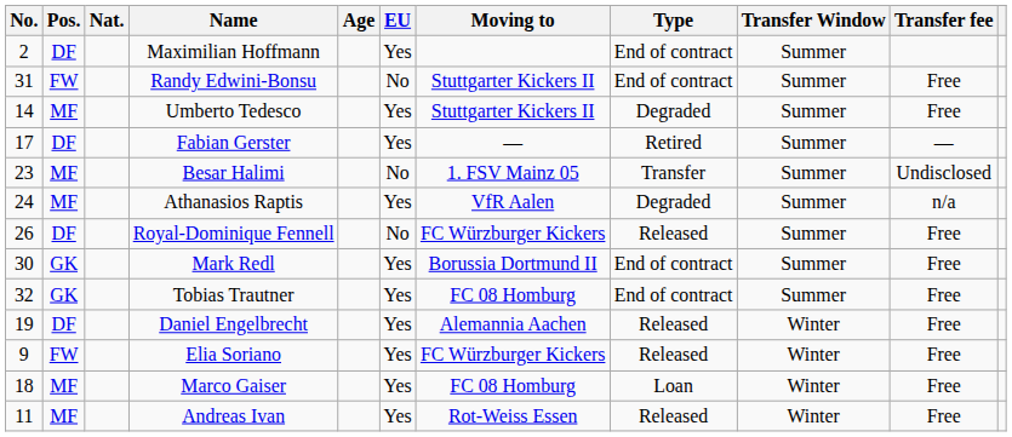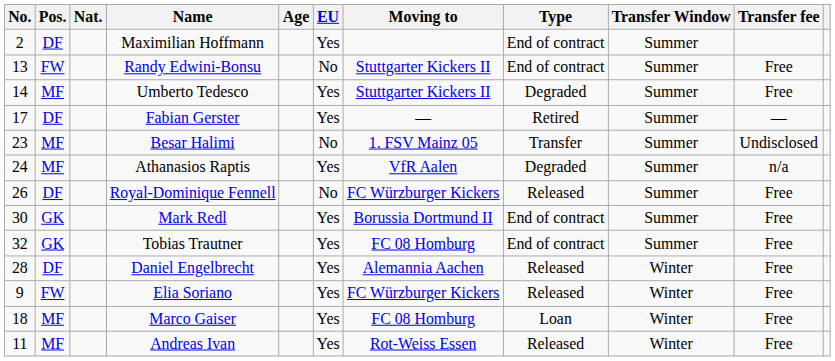Randy Edwini-Bonsu | No.: 31 -> 13
Daniel Engelbrecht | No.: 19 -> 28
